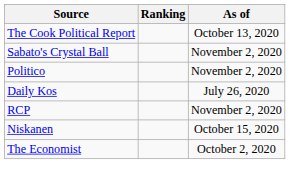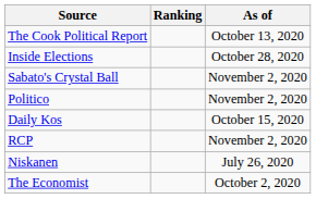+ row: Inside Elections | October 28, 2020
Daily Kos | As of: July 26, 2020 -> October 15, 2020
Niskanen | As of: October 15, 2020 -> July 26, 2020
